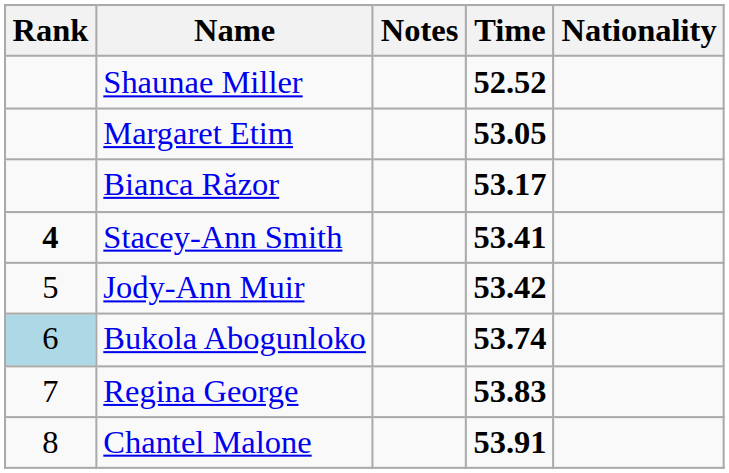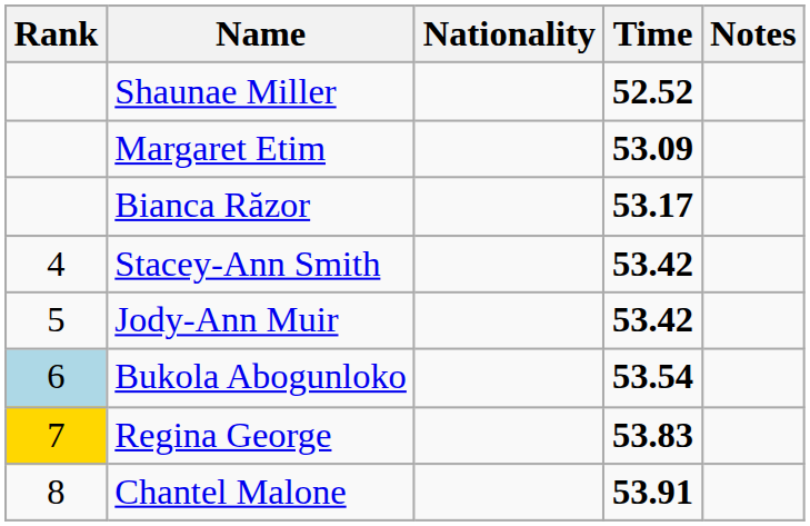columns swapped: Nationality <-> Notes
Margaret Etim | Time: 53.05 -> 53.09
Stacey-Ann Smith | Rank: bold -> normal
Stacey-Ann Smith | Time: 53.41 -> 53.42
Bukola Abogunloko | Time: 53.74 -> 53.54
Regina George | Rank: no background -> gold background
